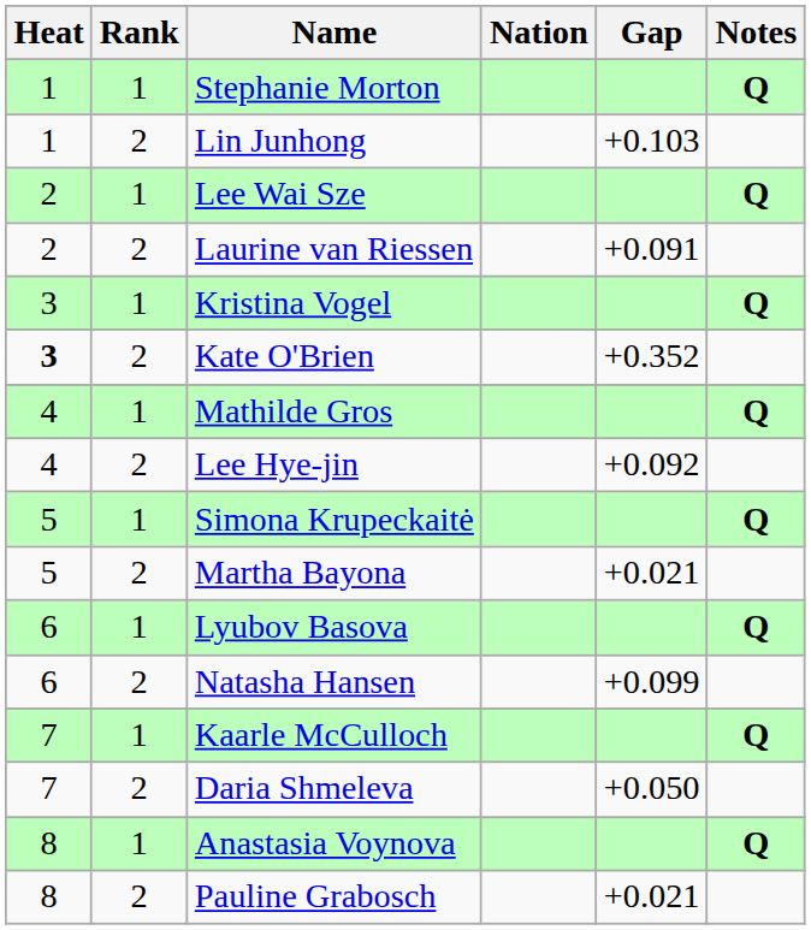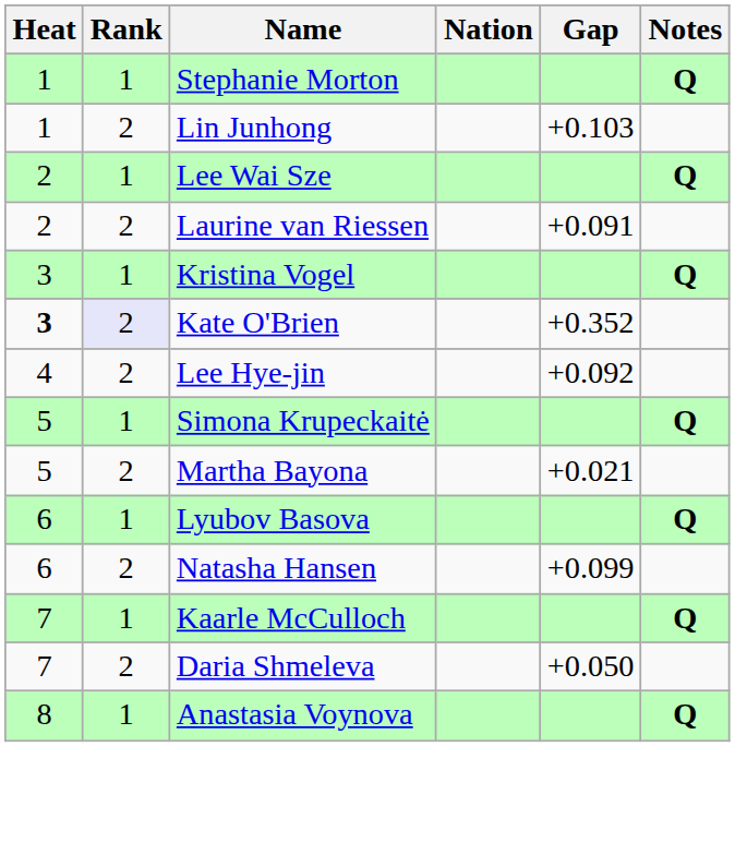Kate O'Brien | Rank: no background -> lavender background
- row: 4 | 1 | Mathilde Gros | Q
- row: 8 | 2 | Pauline Grabosch | +0.021
